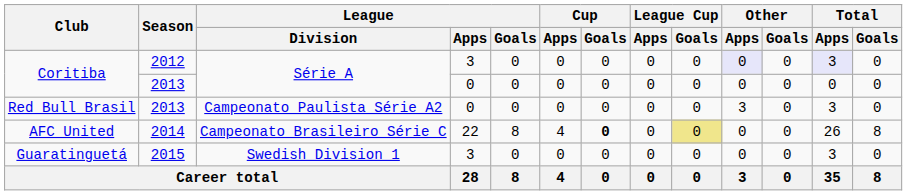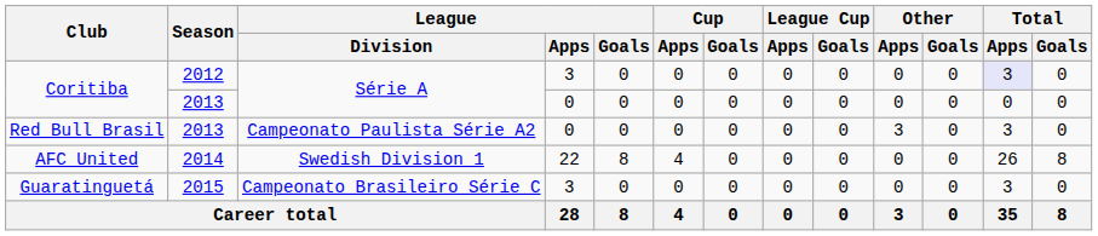Coritiba / 2012 | Other / Apps: lavender background -> no background
AFC United | League / Division: Campeonato Brasileiro Série C -> Swedish Division 1
AFC United | Cup / Goals: bold -> normal
AFC United | League Cup / Goals: khaki background -> no background
Guaratinguetá | League / Division: Swedish Division 1 -> Campeonato Brasileiro Série C
